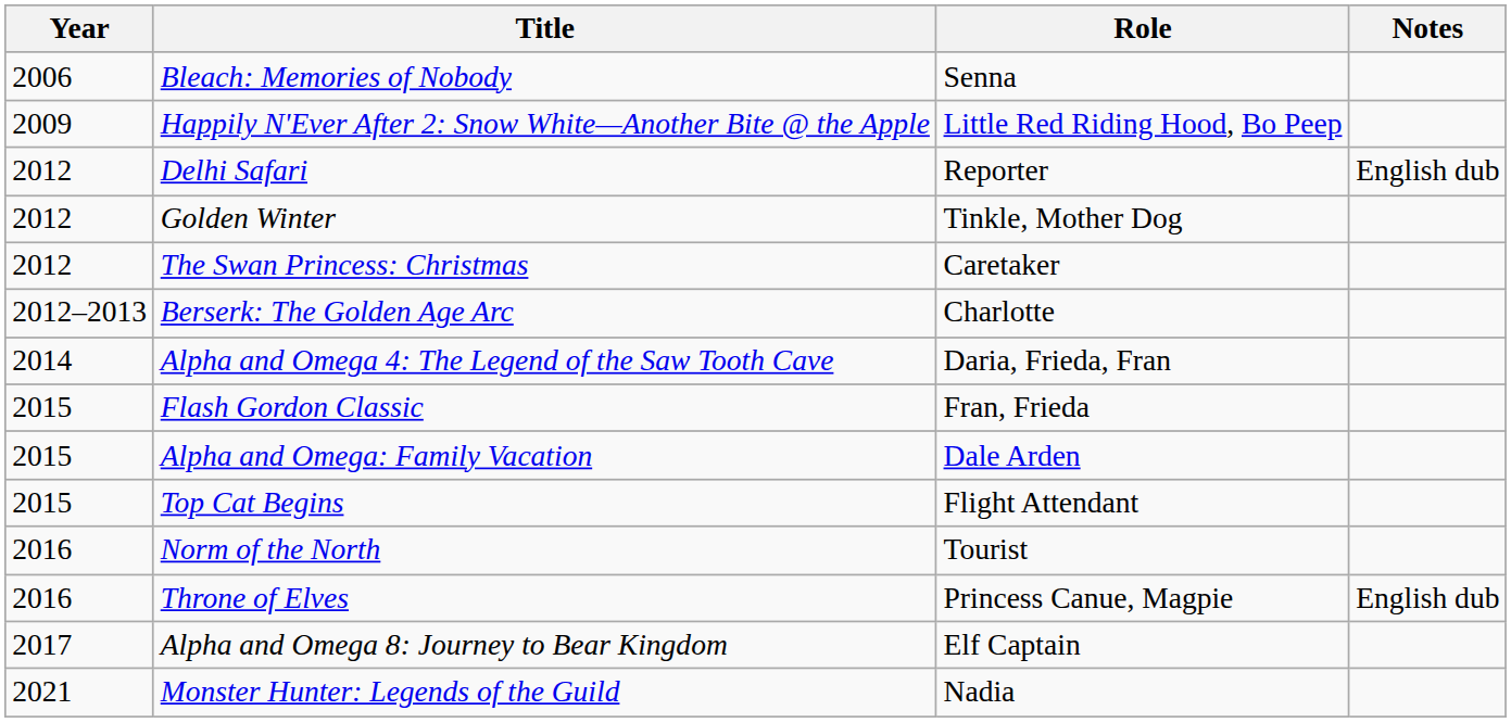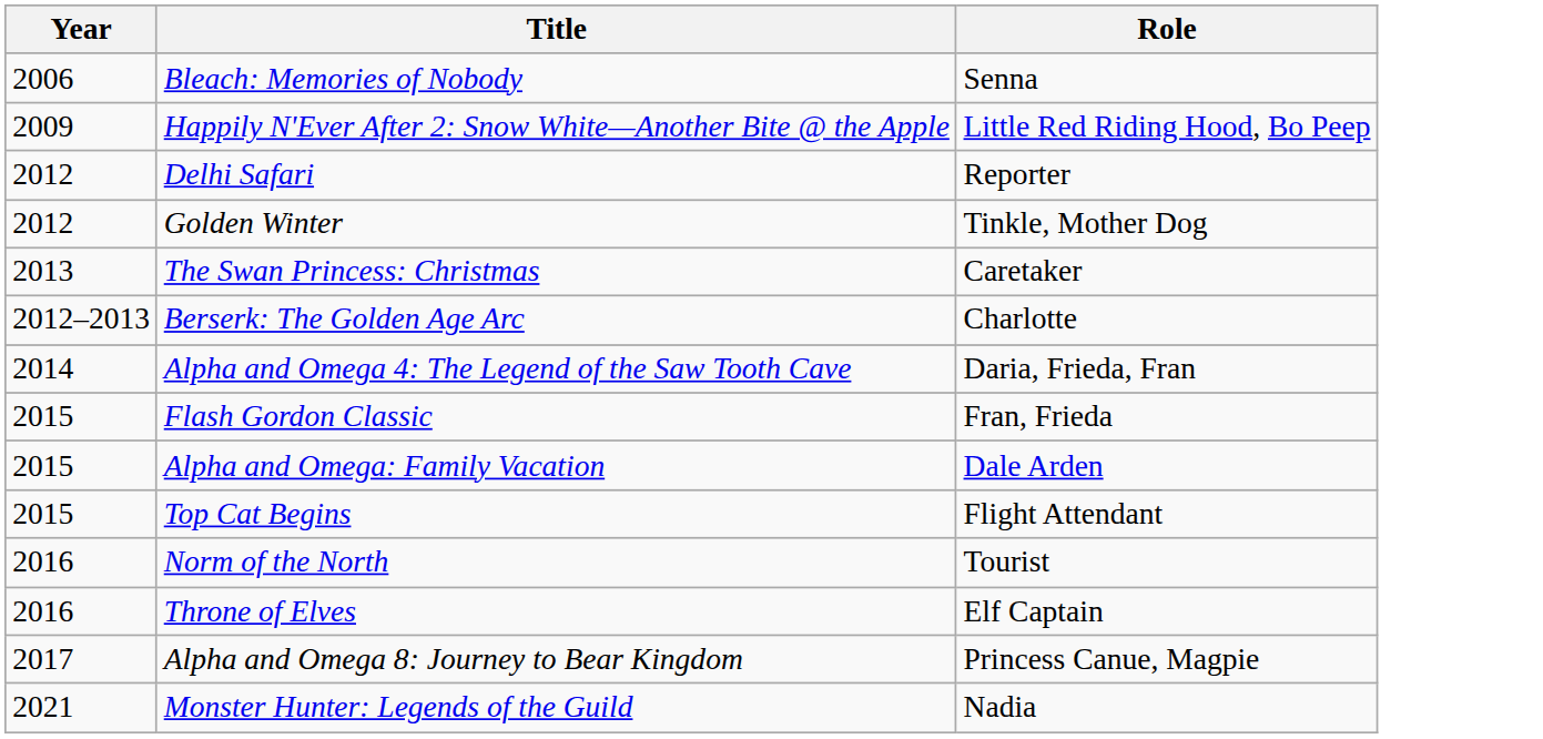- column: Notes | English dub | English dub
The Swan Princess: Christmas | Year: 2012 -> 2013
Throne of Elves | Role: Princess Canue, Magpie -> Elf Captain
Alpha and Omega 8: Journey to Bear Kingdom | Role: Elf Captain -> Princess Canue, Magpie
